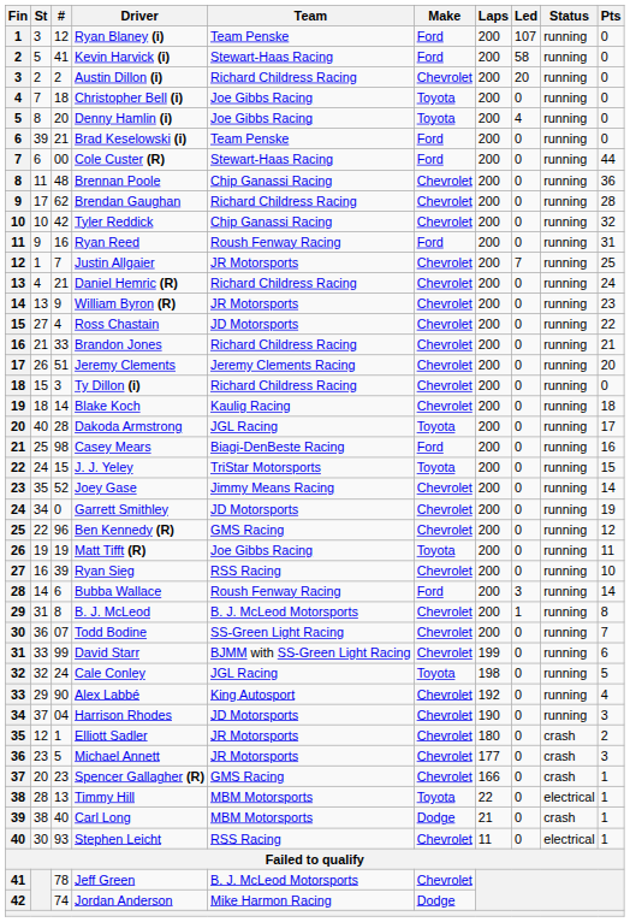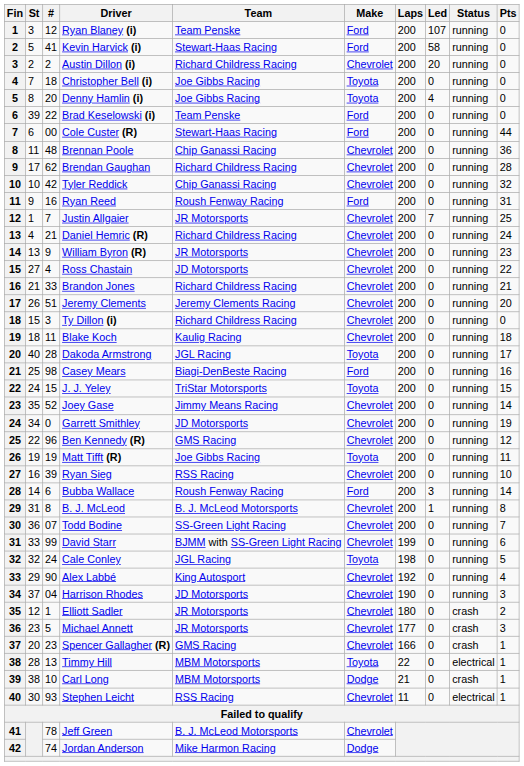Brad Keselowski (i) | #: 21 -> 22
Blake Koch | #: 14 -> 11
Carl Long | #: 40 -> 10
